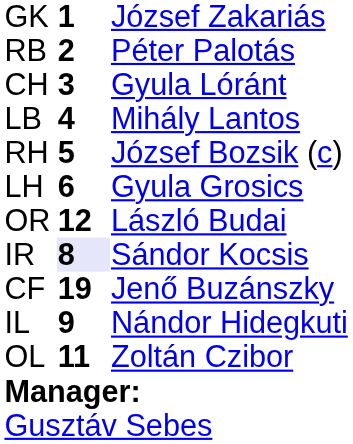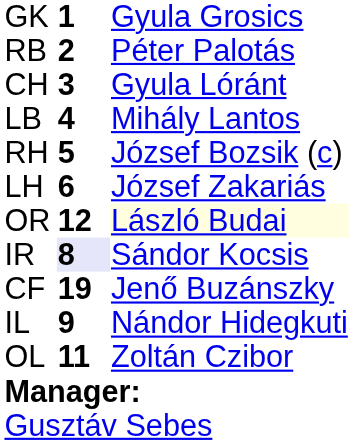GK | column 3: József Zakariás -> Gyula Grosics
LH | column 3: Gyula Grosics -> József Zakariás
OR | column 3: no background -> lightyellow background
